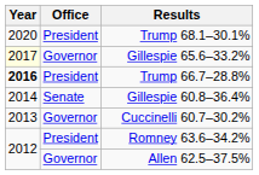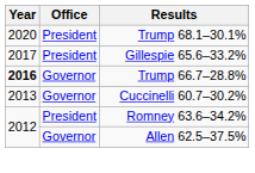Gillespie 65.6–33.2% | Year: lightyellow background -> no background
Gillespie 65.6–33.2% | Office: Governor -> President
Trump 66.7–28.8% | Office: President -> Governor
- row: 2014 | Senate | Gillespie 60.8–36.4%
